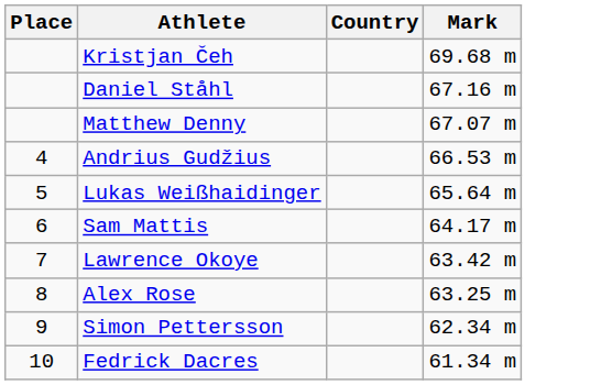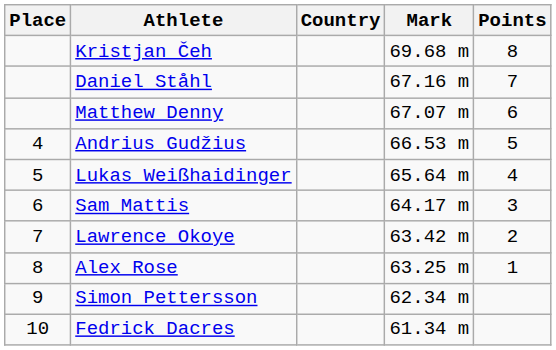+ column: Points | 8 | 7 | 6 | 5 | 4 | 3 | 2 | 1
